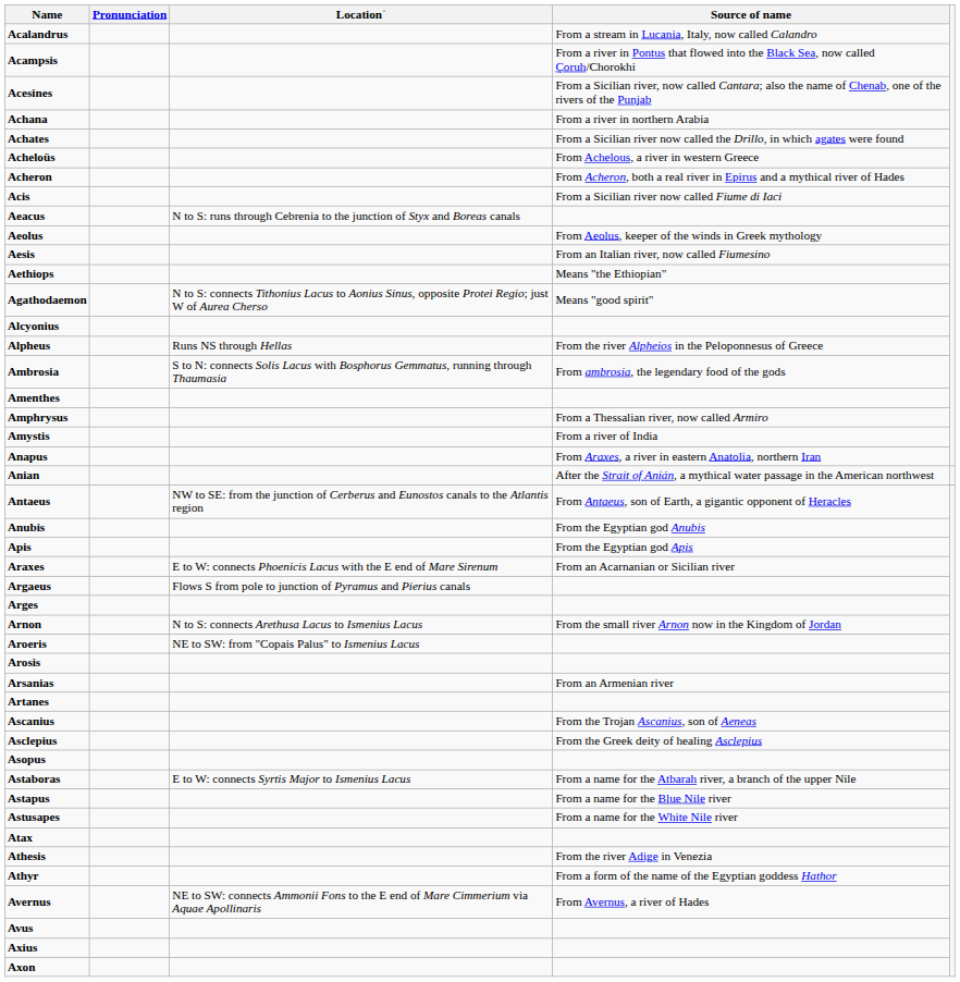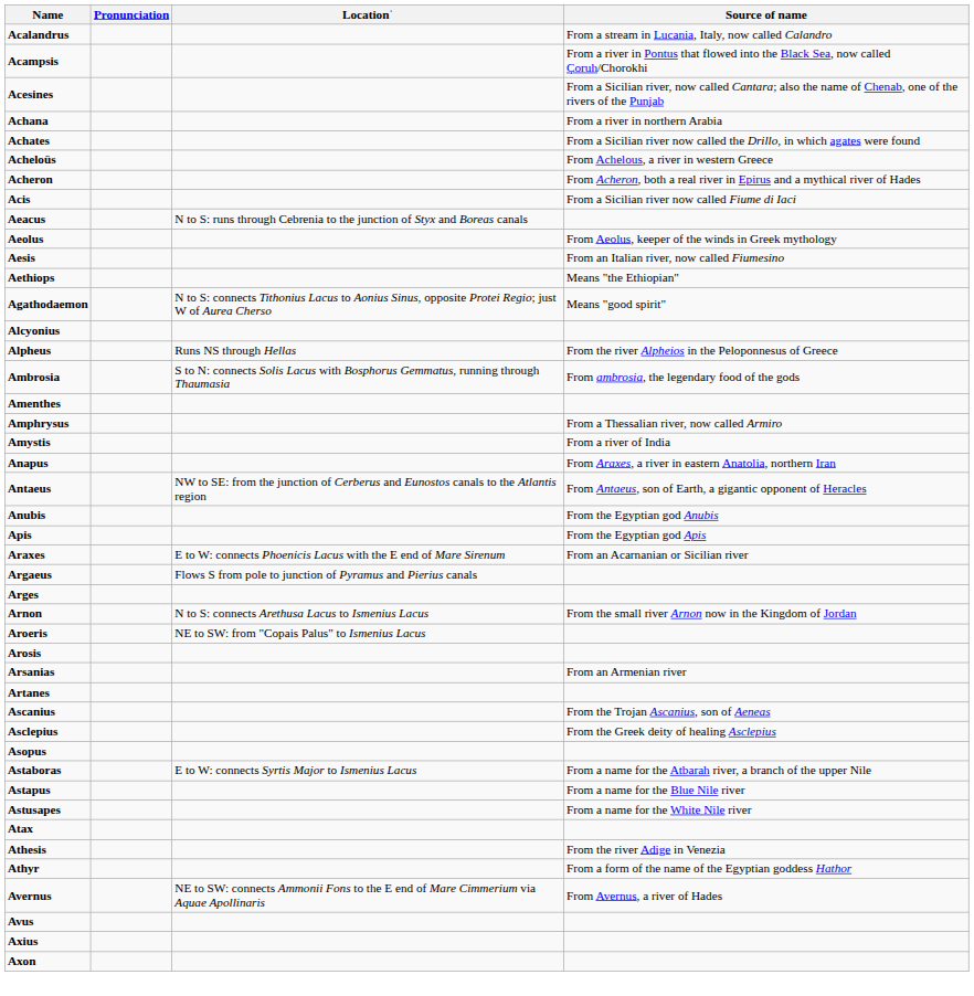- row: Anian | After the Strait of Anián, a mythical water passage in the American northwest
